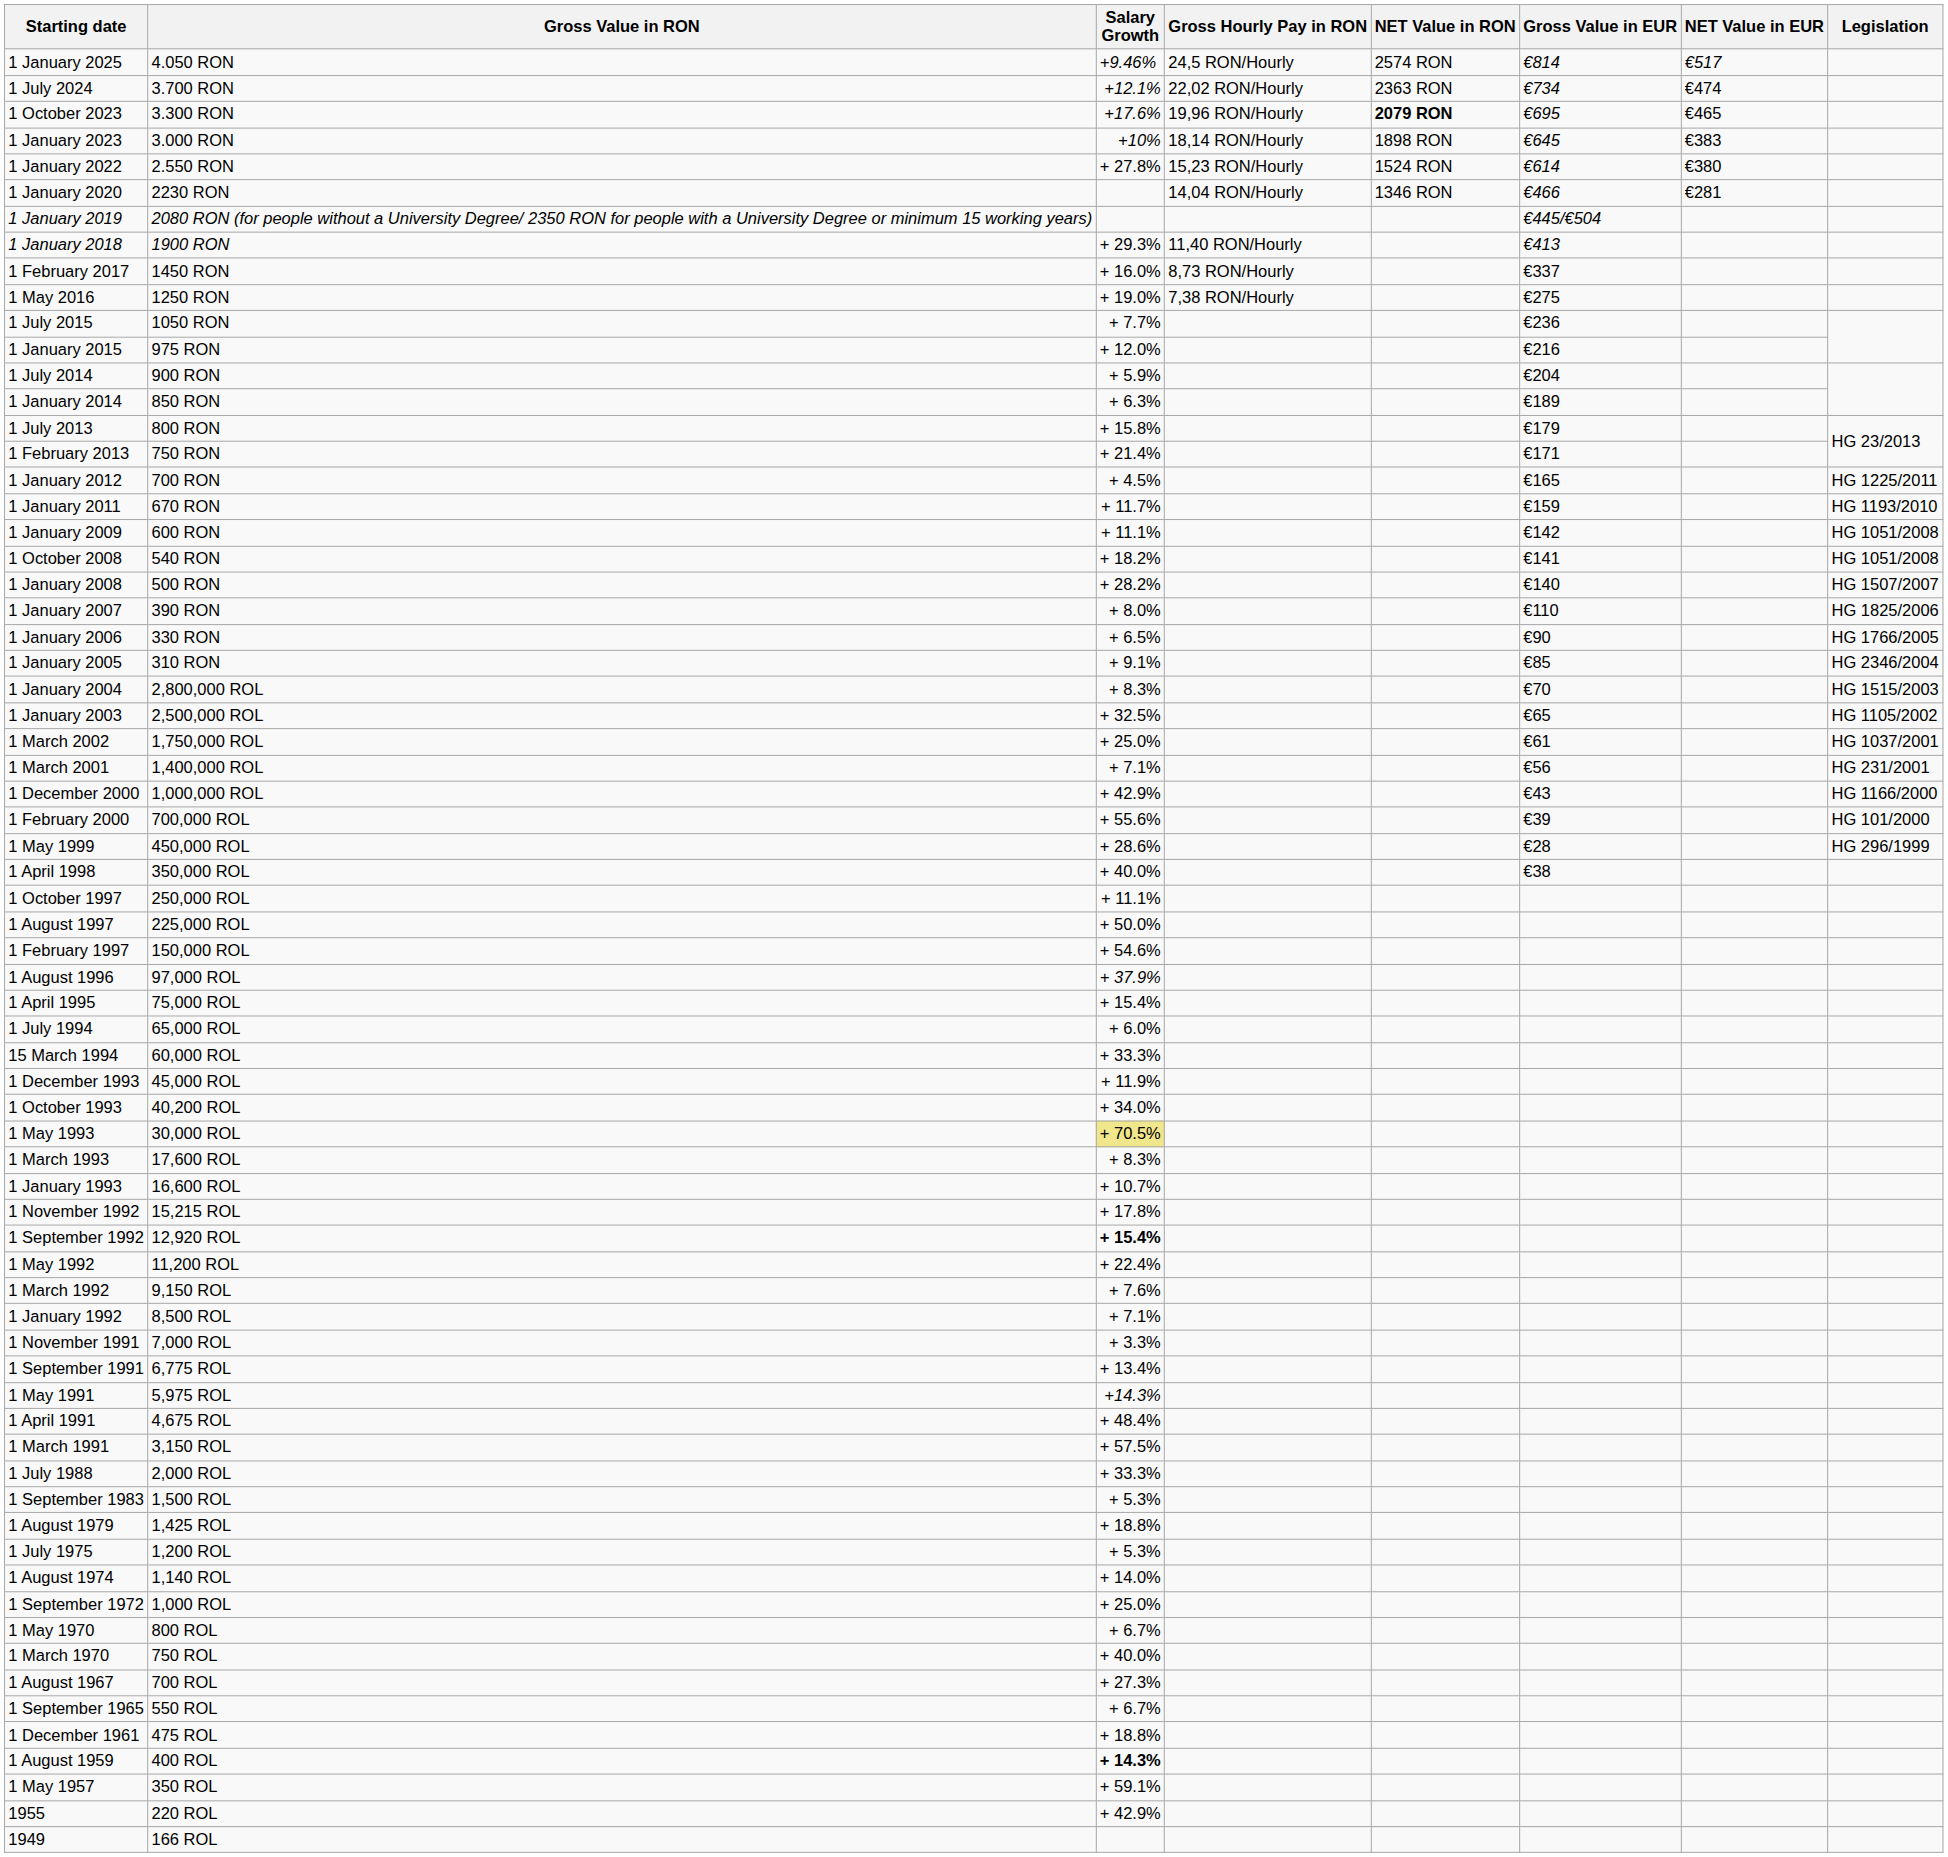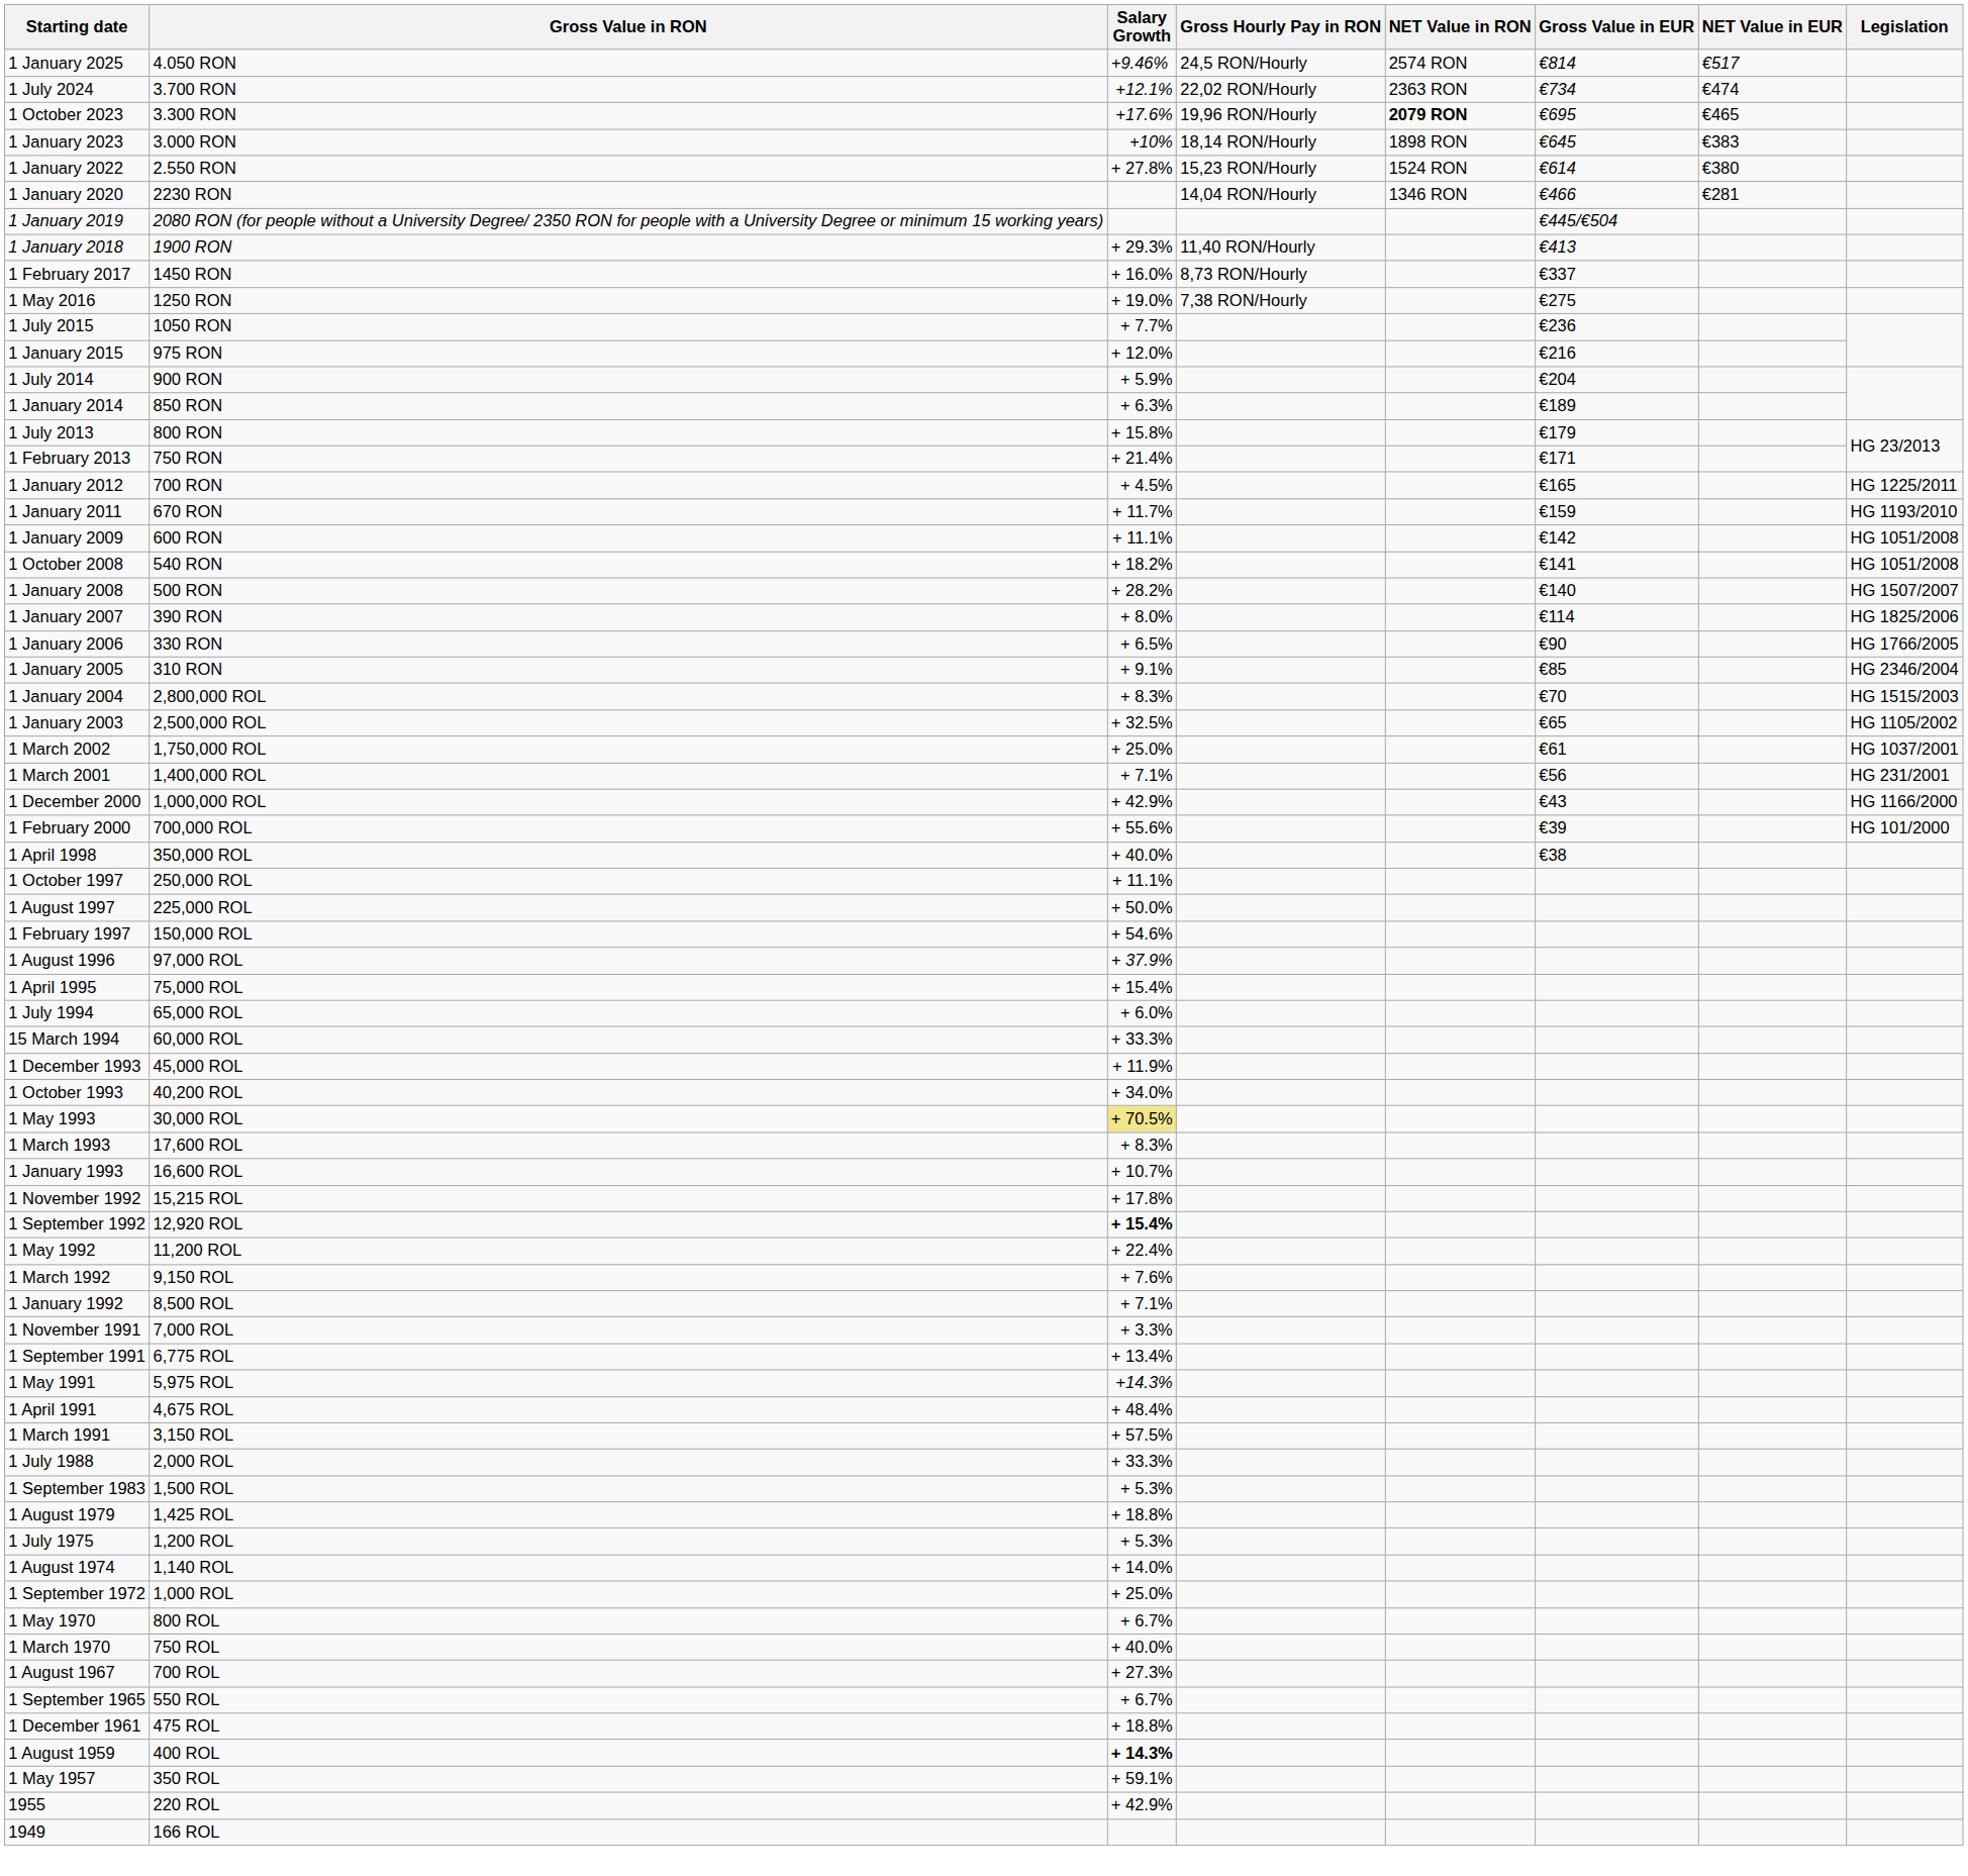1 January 2007 | Gross Value in EUR: €110 -> €114
- row: 1 May 1999 | 450,000 ROL | + 28.6% | €28 | HG 296/1999
